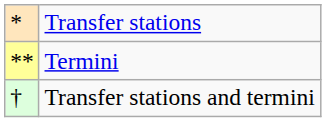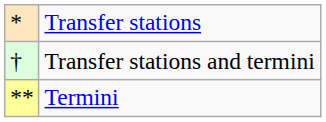rows swapped: Termini <-> Transfer stations and termini
